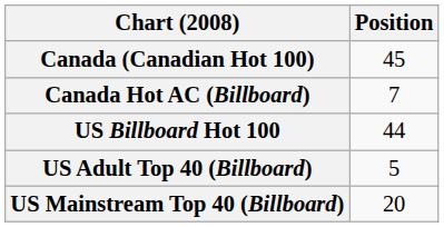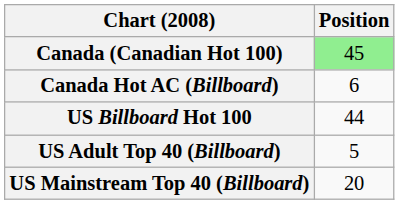Canada (Canadian Hot 100) | Position: no background -> lightgreen background
Canada Hot AC (Billboard) | Position: 7 -> 6
